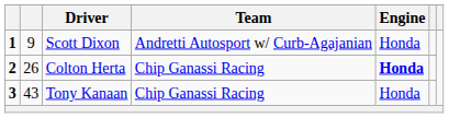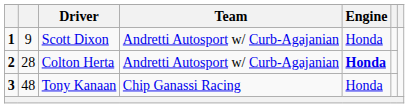Colton Herta | column 2: 26 -> 28
Colton Herta | Team: Chip Ganassi Racing -> Andretti Autosport w/ Curb-Agajanian
Tony Kanaan | column 2: 43 -> 48
